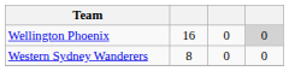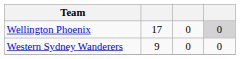Wellington Phoenix | column 2: 16 -> 17
Western Sydney Wanderers | column 2: 8 -> 9
